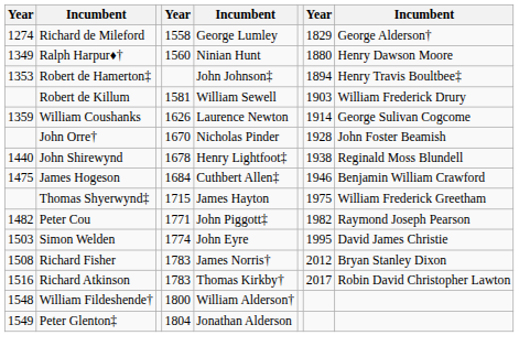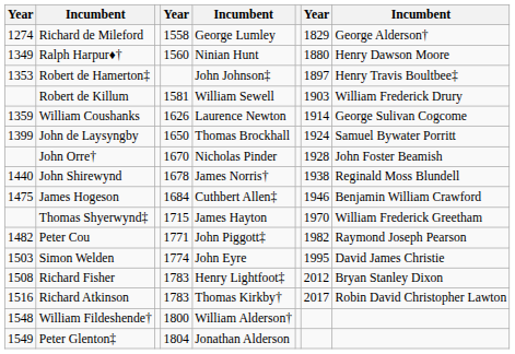Robert de Hamerton‡ | column 7: 1894 -> 1897
+ row: 1399 | John de Laysyngby | 1650 | Thomas Brockhall | 1924 | Samuel Bywater Porritt
John Shirewynd | column 5: Henry Lightfoot‡ -> James Norris†
Thomas Shyerwynd‡ | column 7: 1975 -> 1970
Richard Fisher | column 5: James Norris† -> Henry Lightfoot‡
